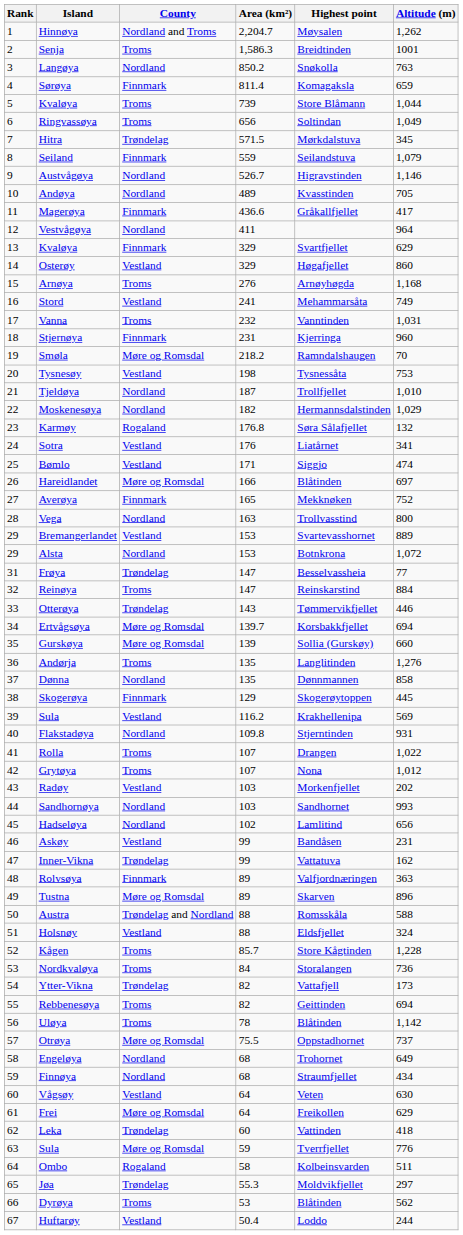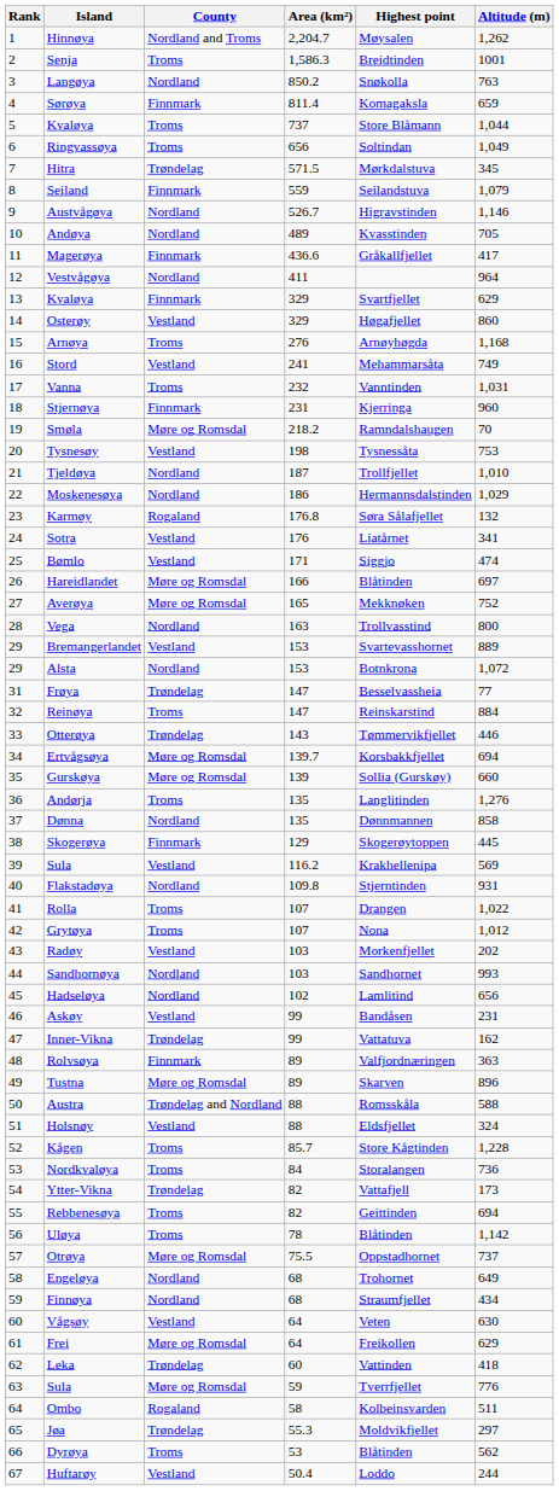5 / Kvaløya | Area (km²): 739 -> 737
Moskenesøya | Area (km²): 182 -> 186
Averøya | County: Finnmark -> Møre og Romsdal
